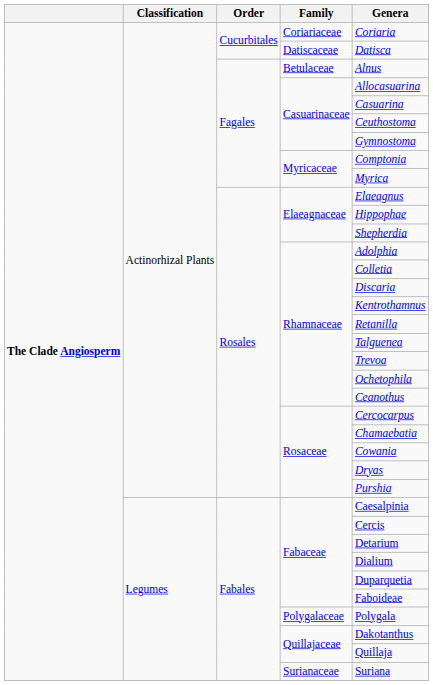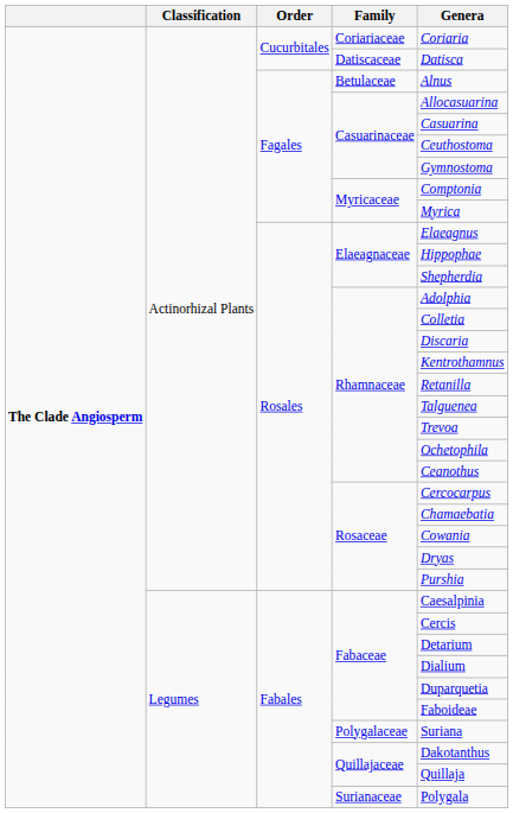Polygalaceae | Genera: Polygala -> Suriana
Surianaceae | Genera: Suriana -> Polygala
